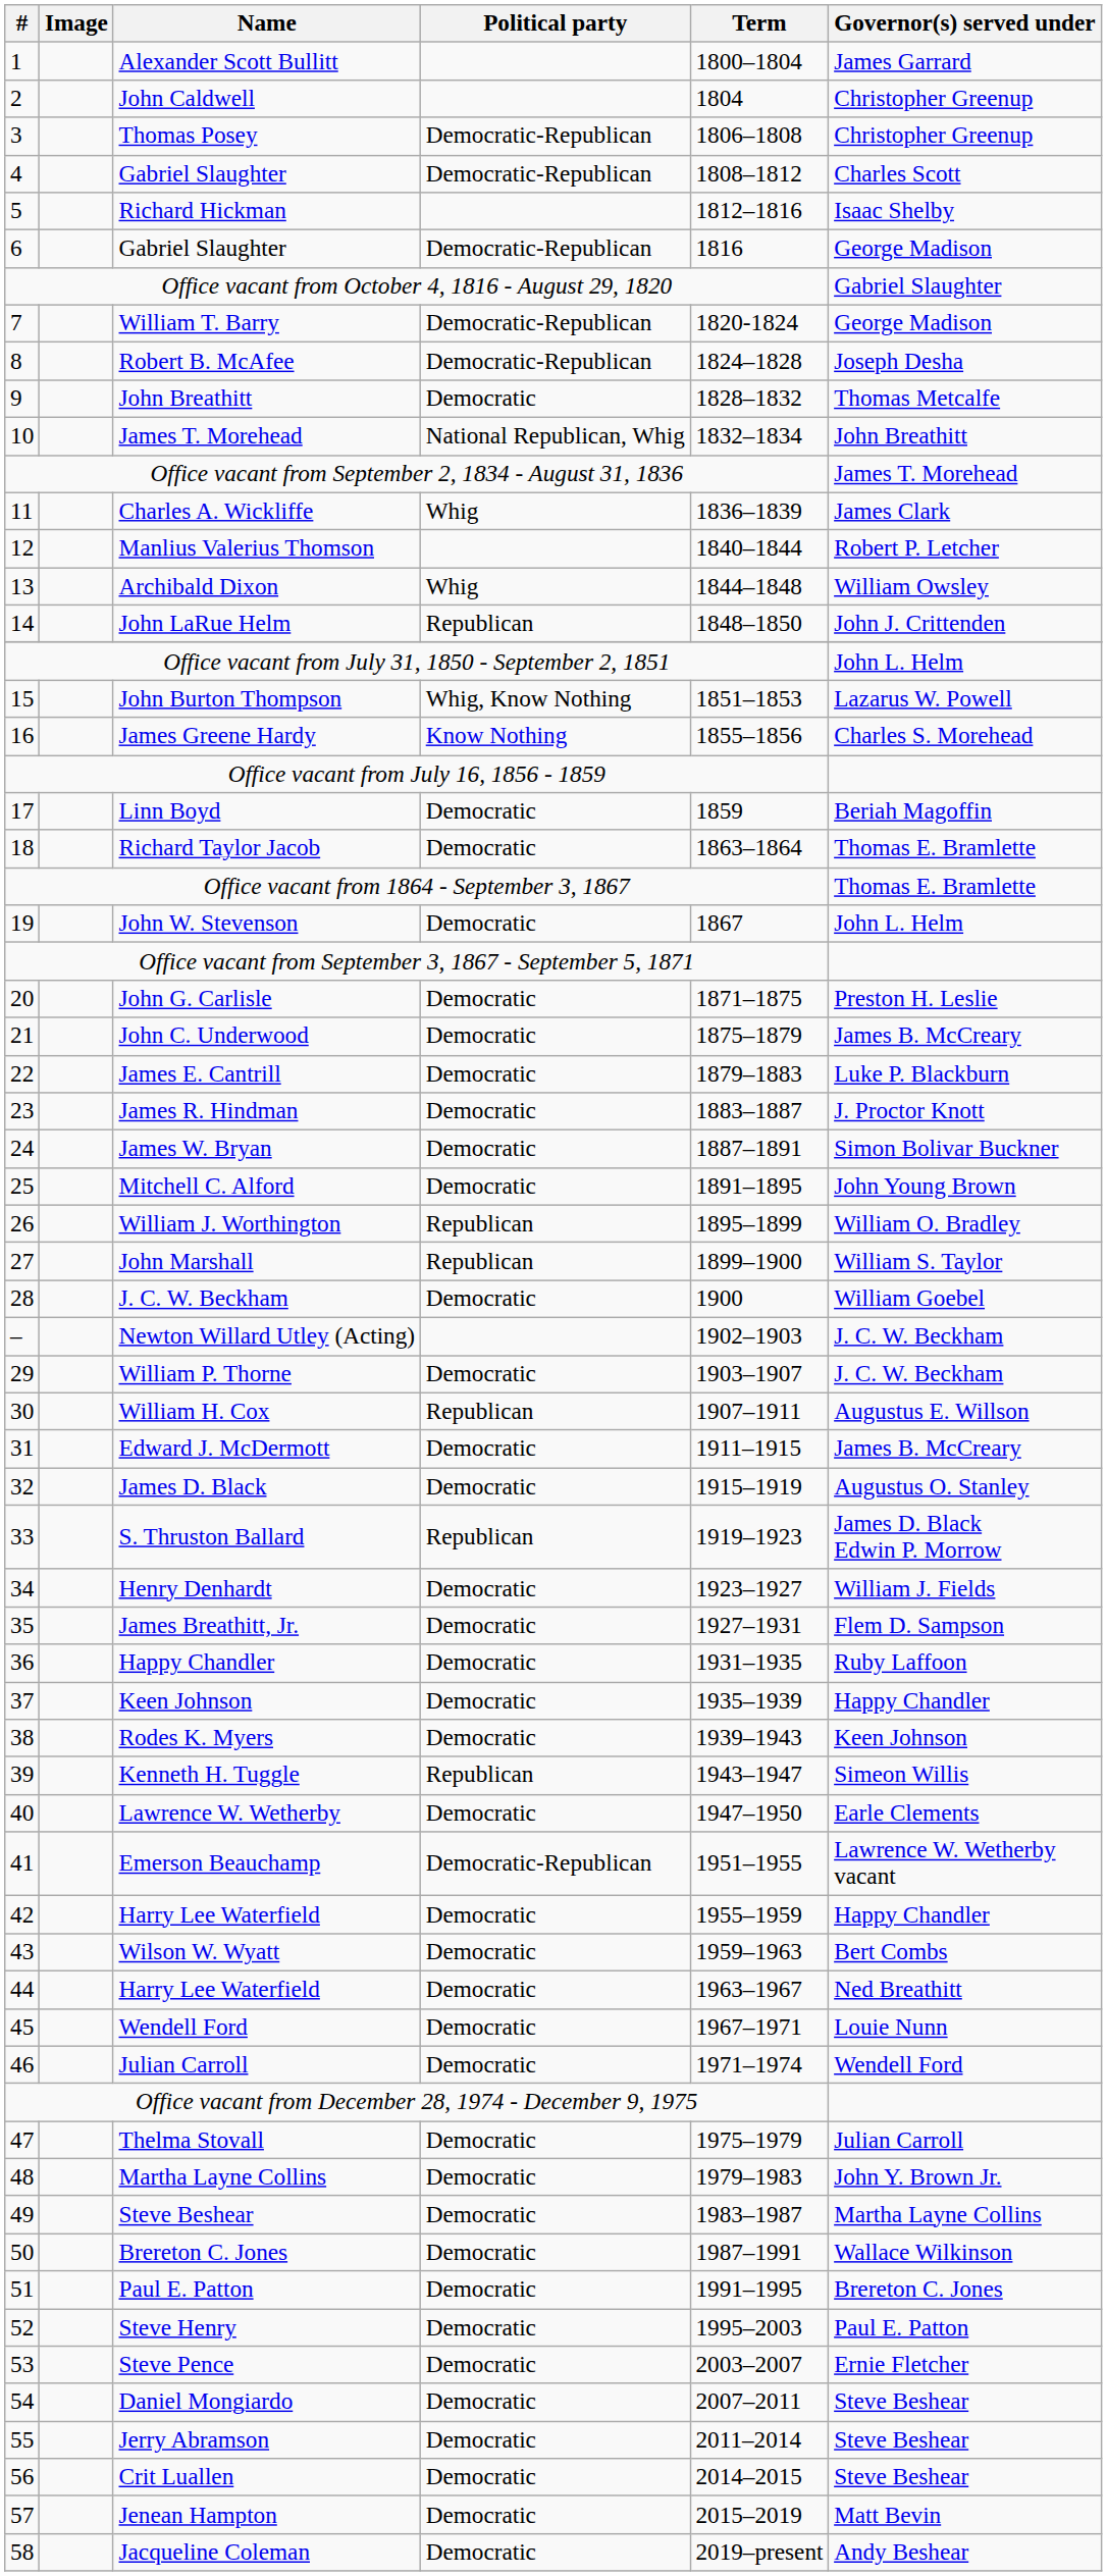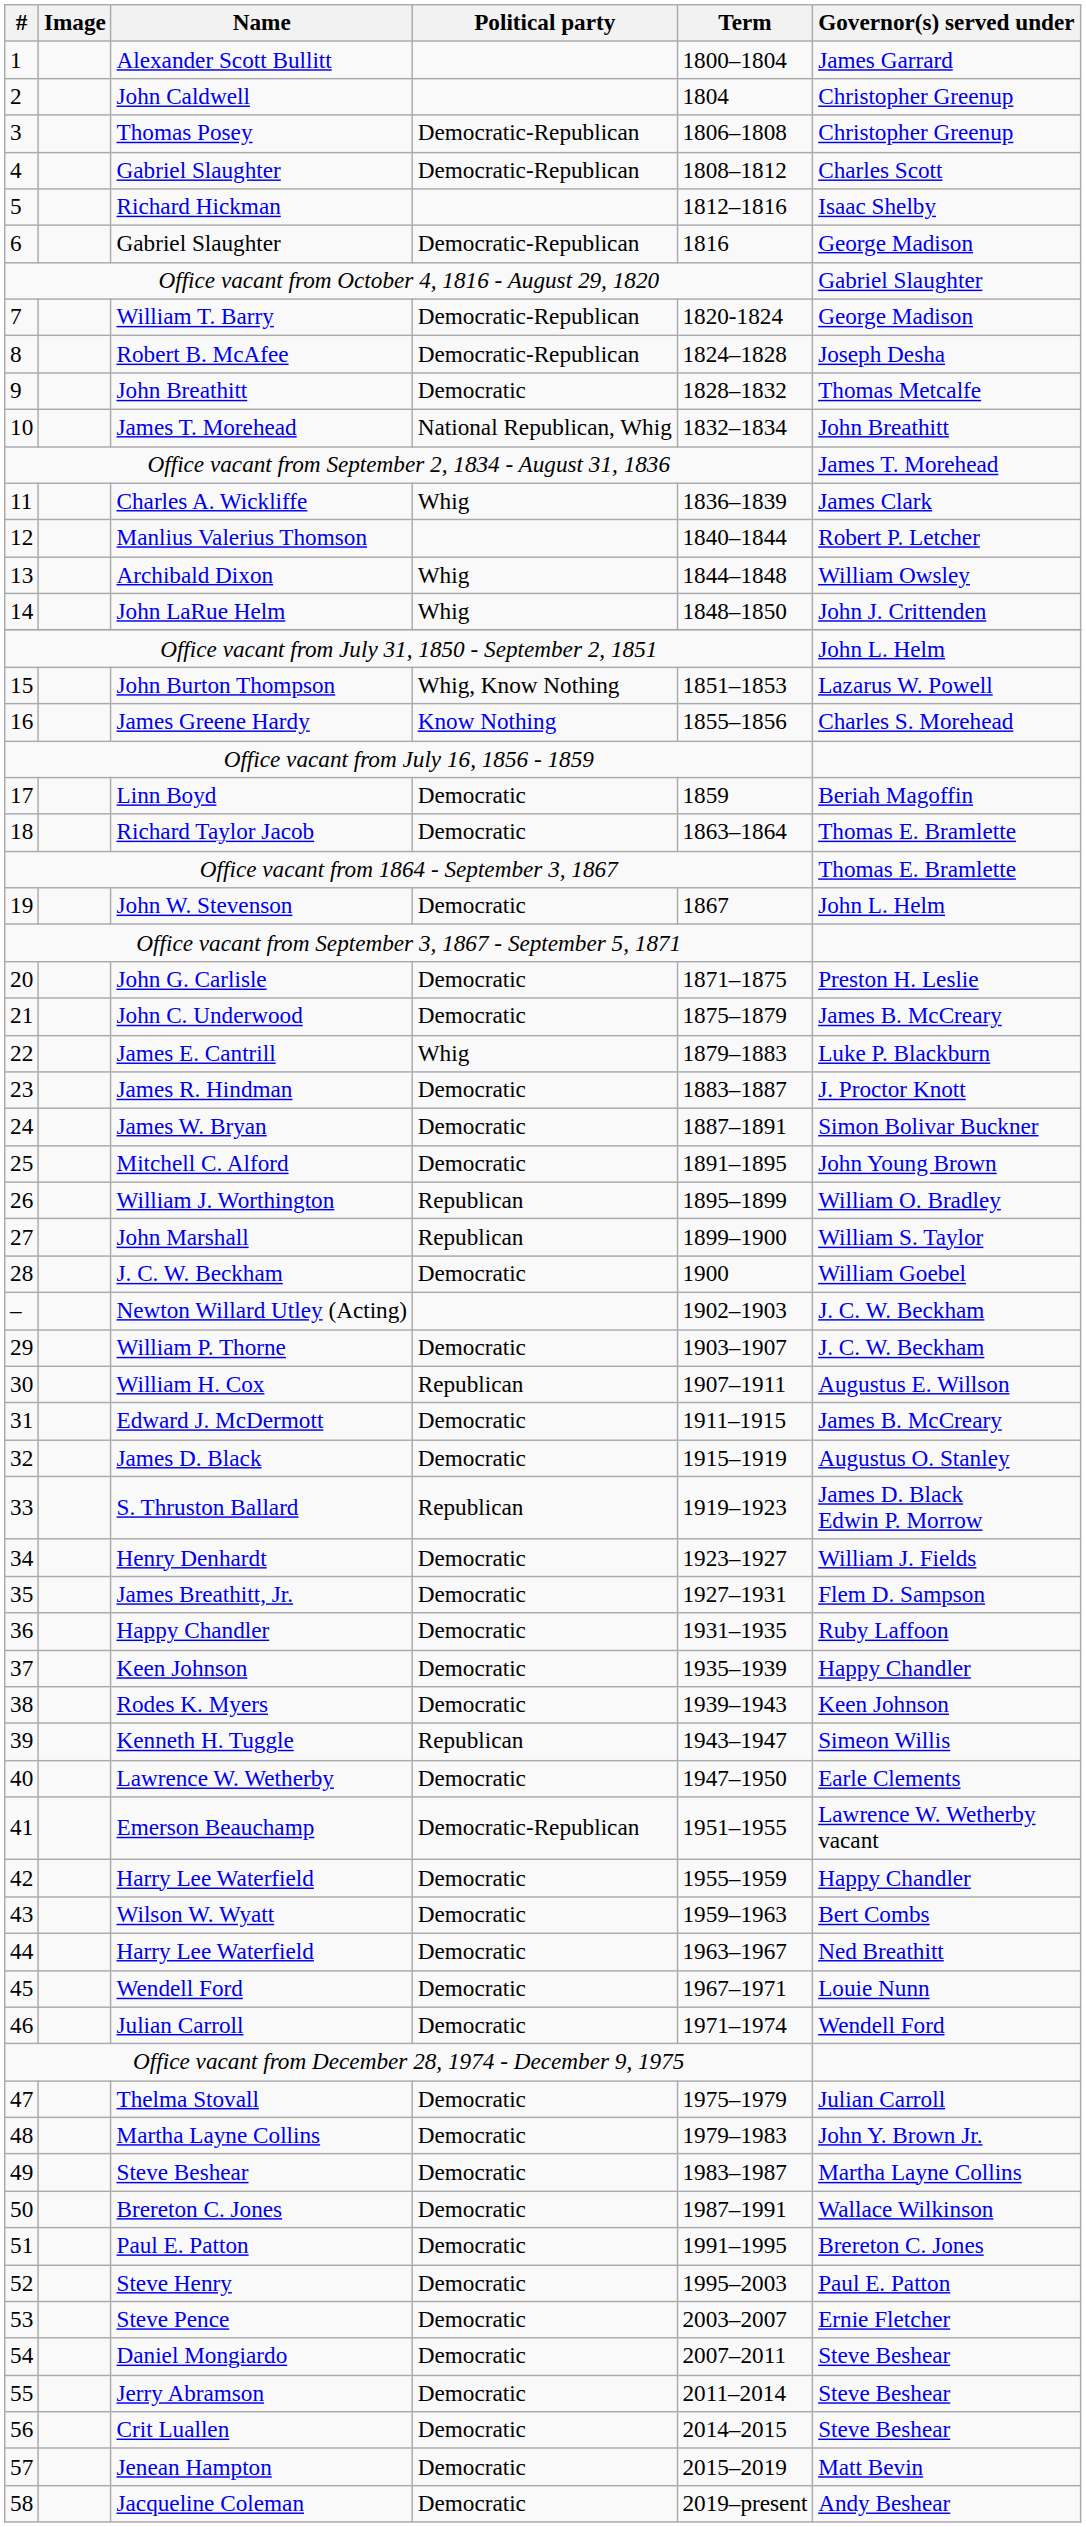John LaRue Helm | Political party: Republican -> Whig
James E. Cantrill | Political party: Democratic -> Whig
